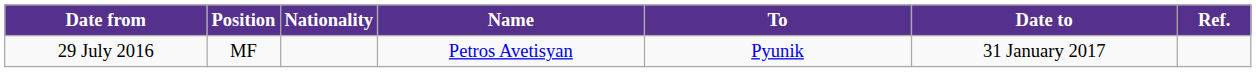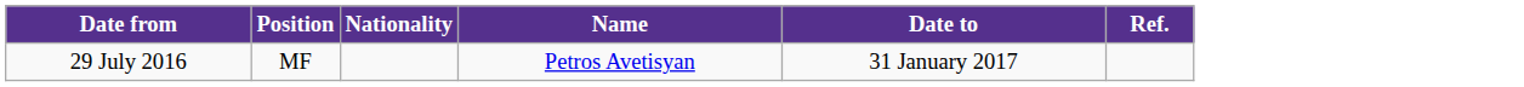- column: To | Pyunik
